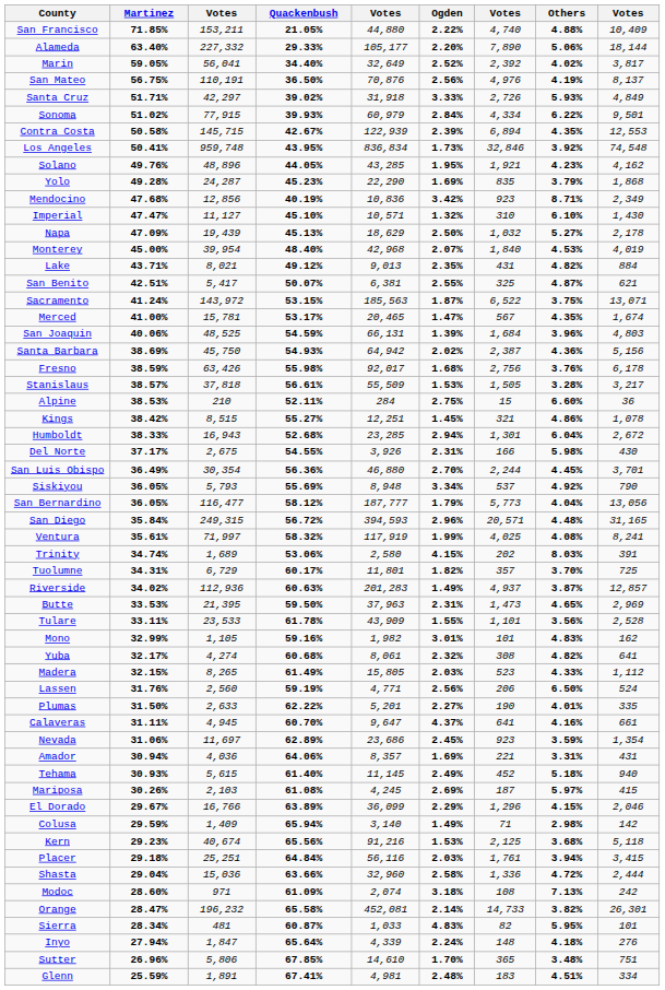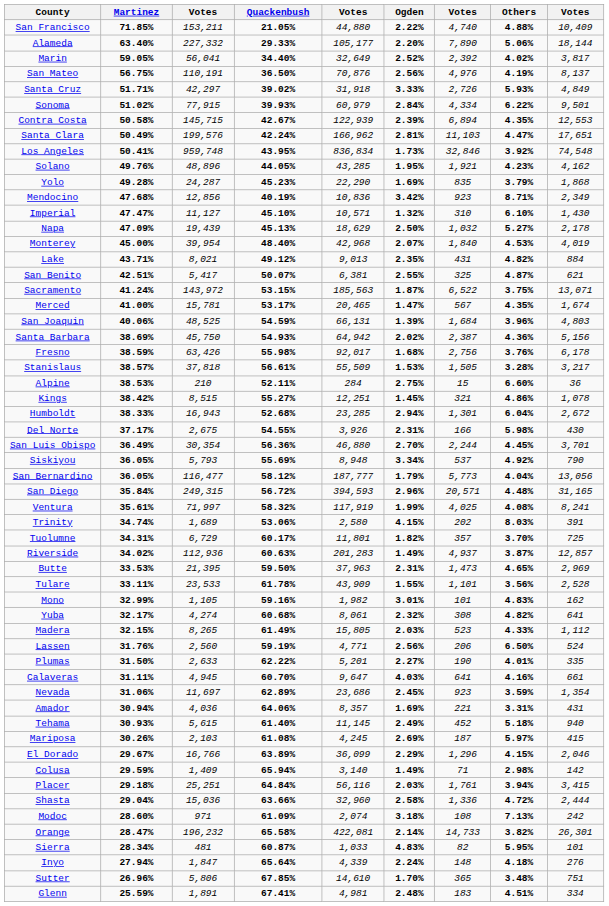+ row: Santa Clara | 50.49% | 199,576 | 42.24% | 166,962 | 2.81% | 11,103 | 4.47% | 17,651
Calaveras | Ogden: 4.37% -> 4.03%
- row: Kern | 29.23% | 40,674 | 65.56% | 91,216 | 1.53% | 2,125 | 3.68% | 5,118
Orange | column 5: 452,081 -> 422,081
